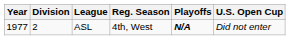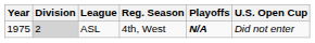ASL | Year: 1977 -> 1975
ASL | Division: no background -> lightgrey background
